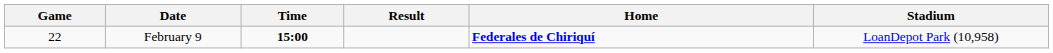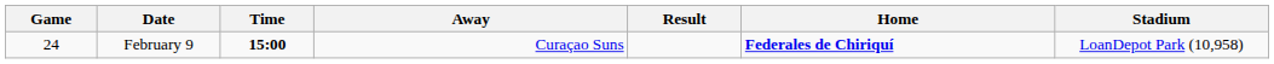+ column: Away | Curaçao Suns
February 9 | Game: 22 -> 24
